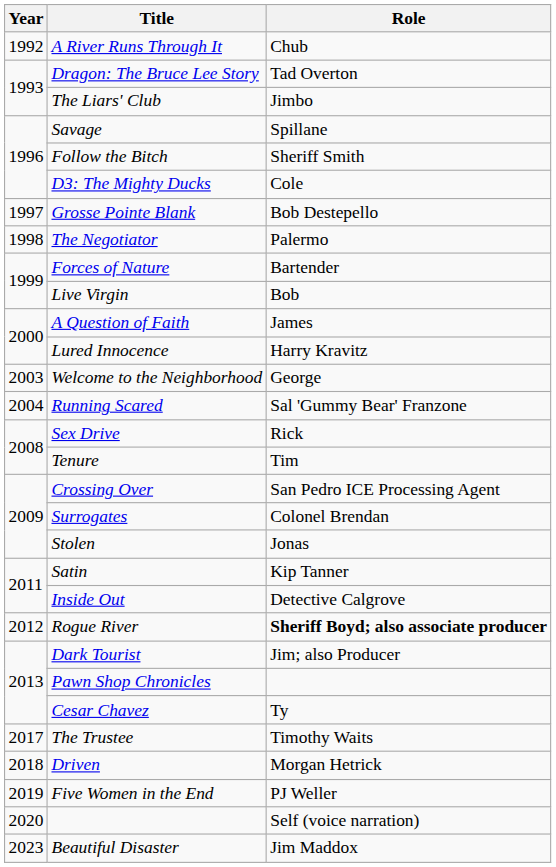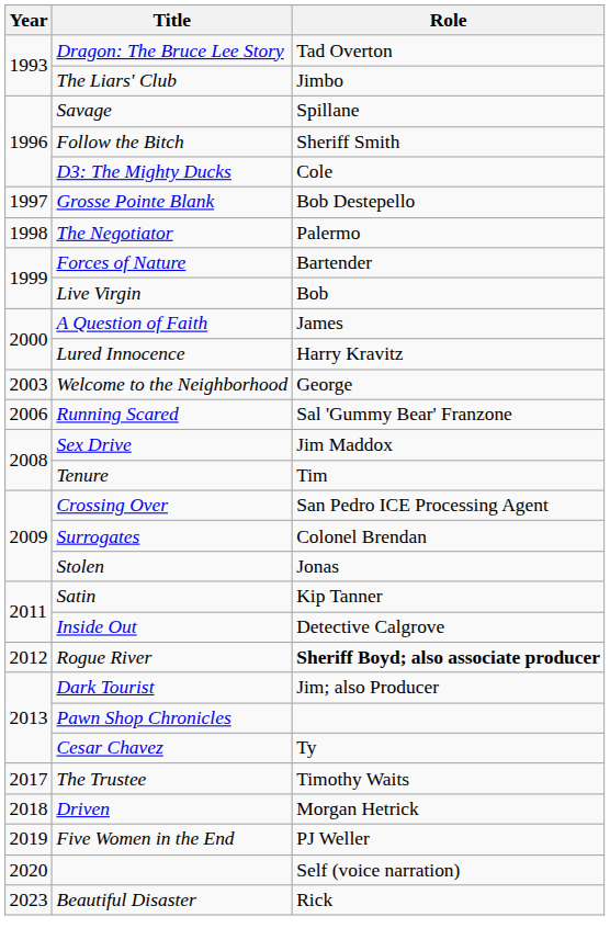- row: 1992 | A River Runs Through It | Chub
Running Scared | Year: 2004 -> 2006
Sex Drive | Role: Rick -> Jim Maddox
Beautiful Disaster | Role: Jim Maddox -> Rick
